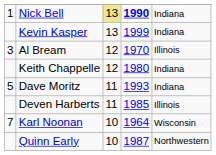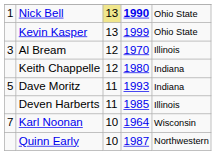Nick Bell | column 5: Indiana -> Ohio State
Kevin Kasper | column 5: Indiana -> Ohio State
